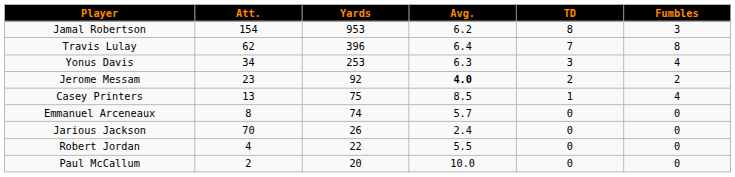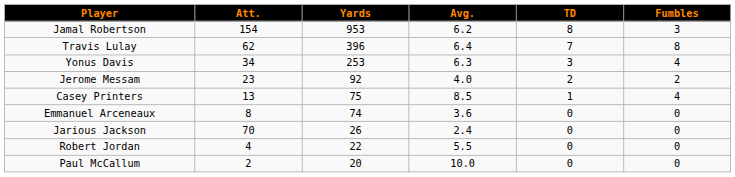Jerome Messam | Avg.: bold -> normal
Emmanuel Arceneaux | Avg.: 5.7 -> 3.6
